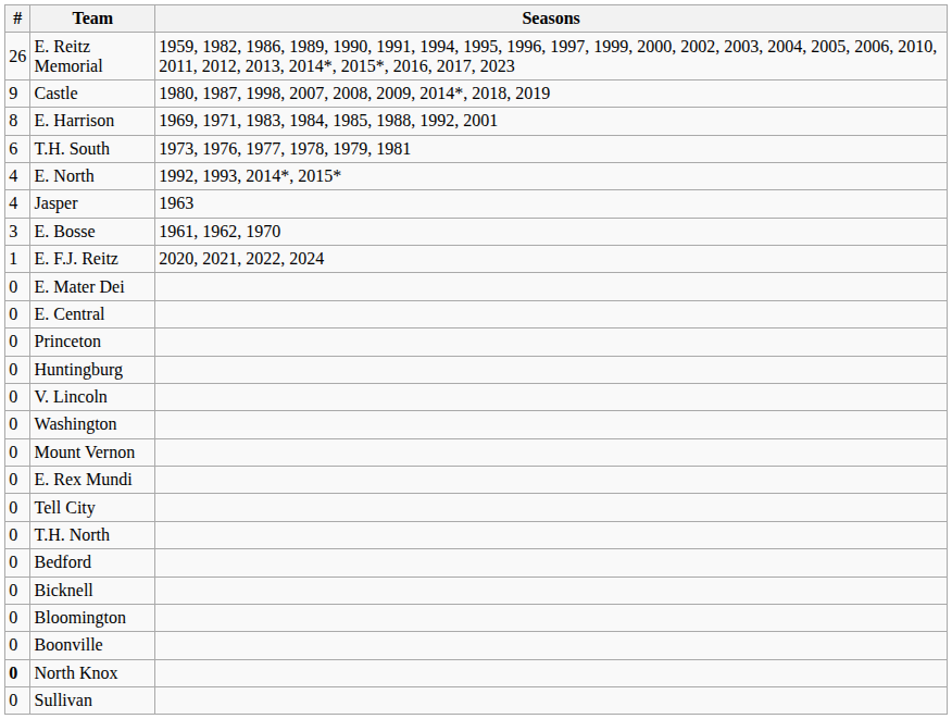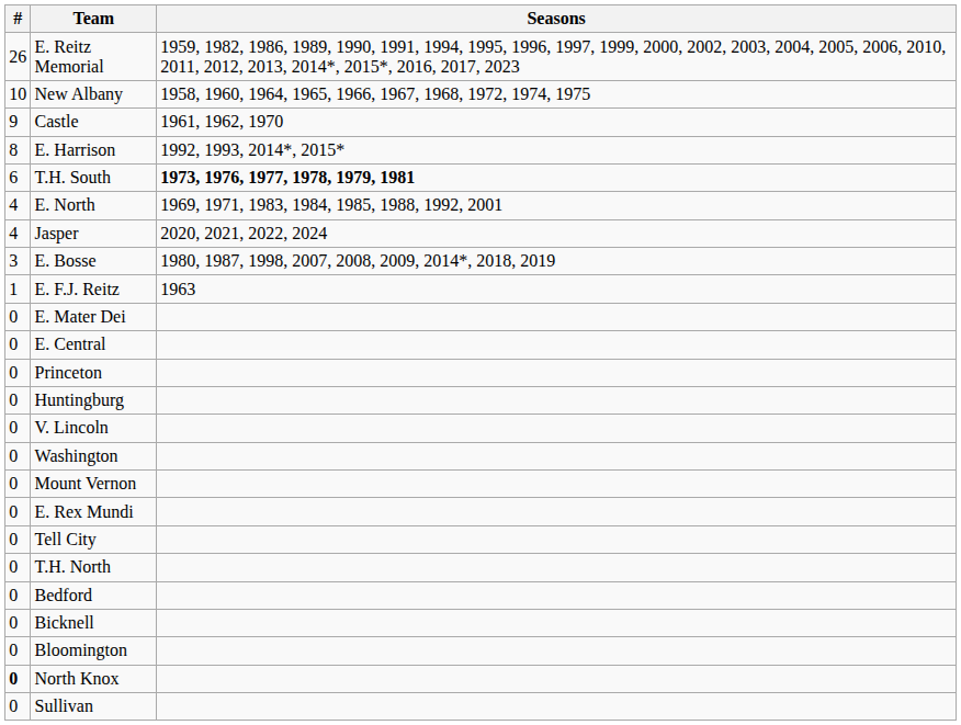+ row: 10 | New Albany | 1958, 1960, 1964, 1965, 1966, 1967, 1968, 1972, 1974, 1975
Castle | Seasons: 1980, 1987, 1998, 2007, 2008, 2009, 2014*, 2018, 2019 -> 1961, 1962, 1970
E. Harrison | Seasons: 1969, 1971, 1983, 1984, 1985, 1988, 1992, 2001 -> 1992, 1993, 2014*, 2015*
T.H. South | Seasons: normal -> bold
E. North | Seasons: 1992, 1993, 2014*, 2015* -> 1969, 1971, 1983, 1984, 1985, 1988, 1992, 2001
Jasper | Seasons: 1963 -> 2020, 2021, 2022, 2024
E. Bosse | Seasons: 1961, 1962, 1970 -> 1980, 1987, 1998, 2007, 2008, 2009, 2014*, 2018, 2019
E. F.J. Reitz | Seasons: 2020, 2021, 2022, 2024 -> 1963
- row: 0 | Boonville
